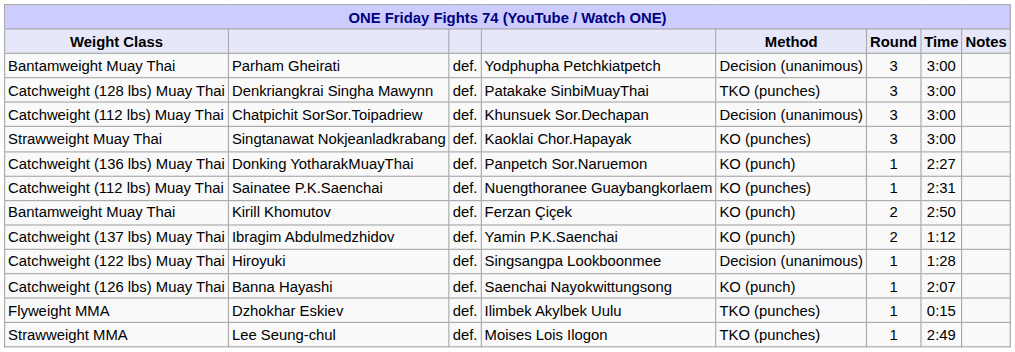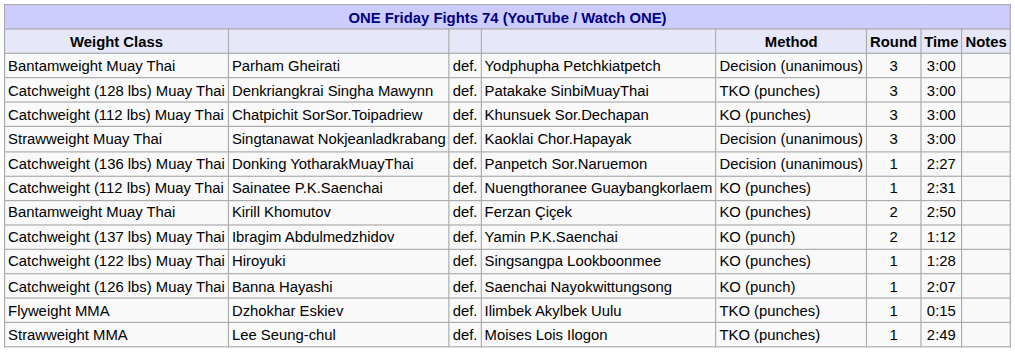Chatpichit SorSor.Toipadriew | Method: Decision (unanimous) -> KO (punches)
Singtanawat Nokjeanladkrabang | Method: KO (punches) -> Decision (unanimous)
Donking YotharakMuayThai | Method: KO (punch) -> Decision (unanimous)
Kirill Khomutov | Method: KO (punch) -> KO (punches)
Hiroyuki | Method: Decision (unanimous) -> KO (punches)
